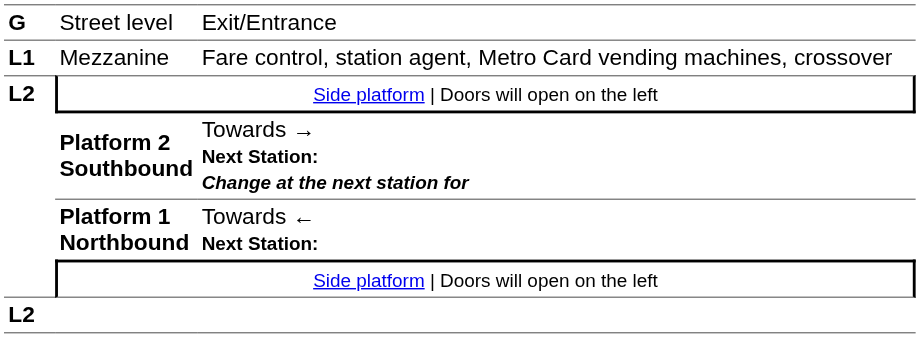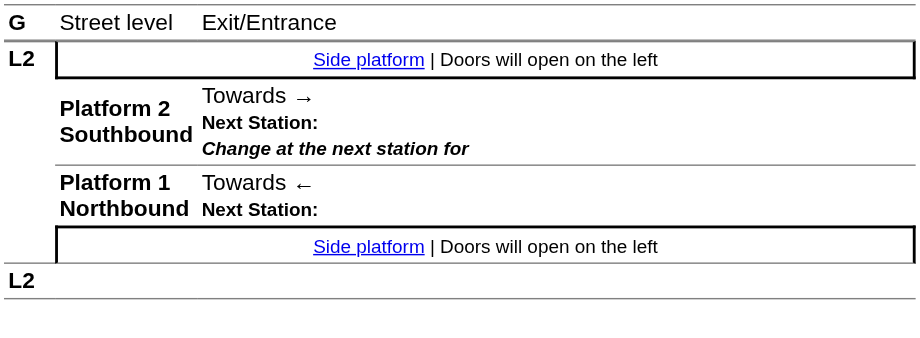- row: L1 | Mezzanine | Fare control, station agent, Metro Card vending machines, crossover
